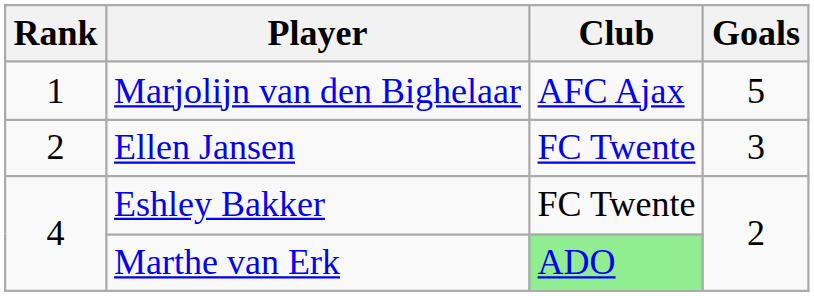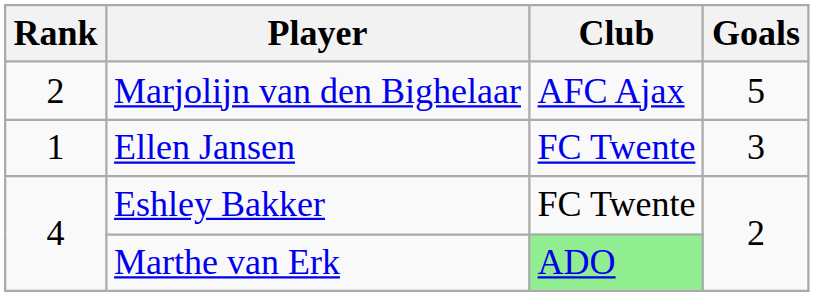Marjolijn van den Bighelaar | Rank: 1 -> 2
Ellen Jansen | Rank: 2 -> 1
